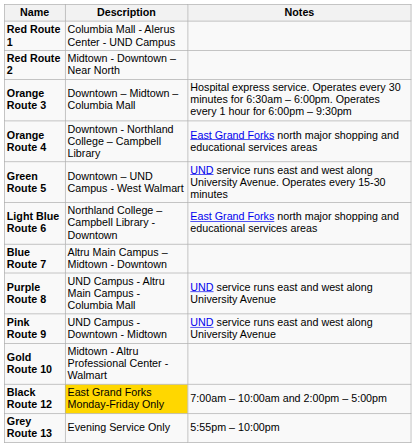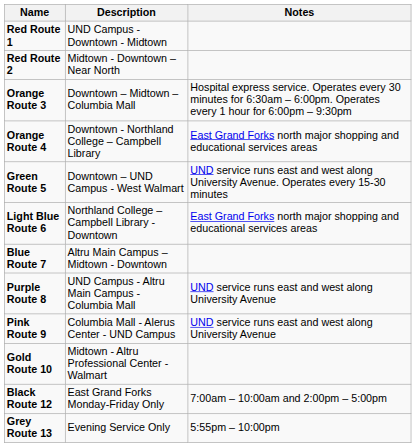Red Route 1 | Description: Columbia Mall - Alerus Center - UND Campus -> UND Campus - Downtown - Midtown
Pink Route 9 | Description: UND Campus - Downtown - Midtown -> Columbia Mall - Alerus Center - UND Campus
Black Route 12 | Description: gold background -> no background
